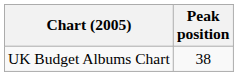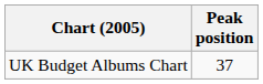UK Budget Albums Chart | Peak position: 38 -> 37
